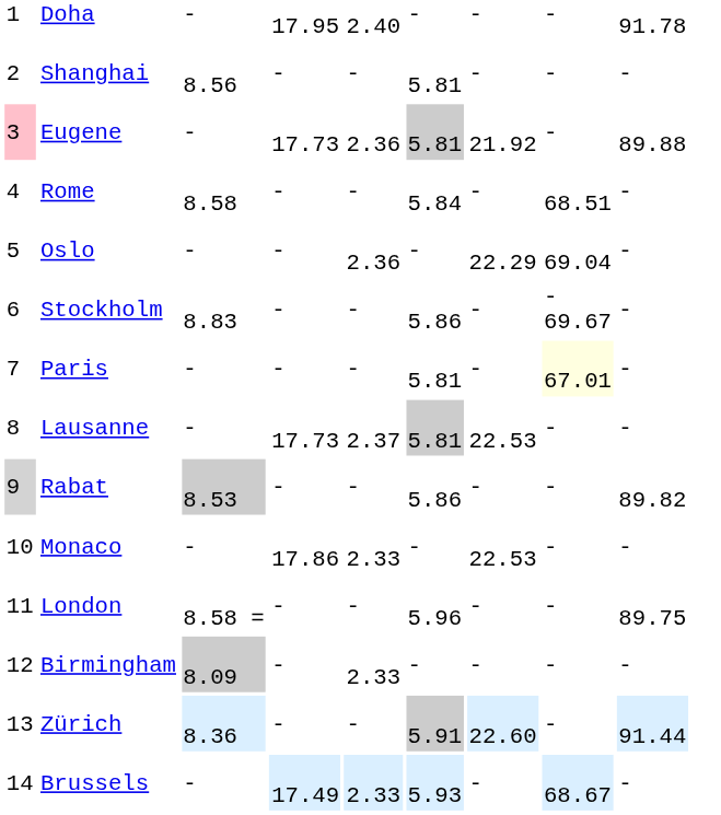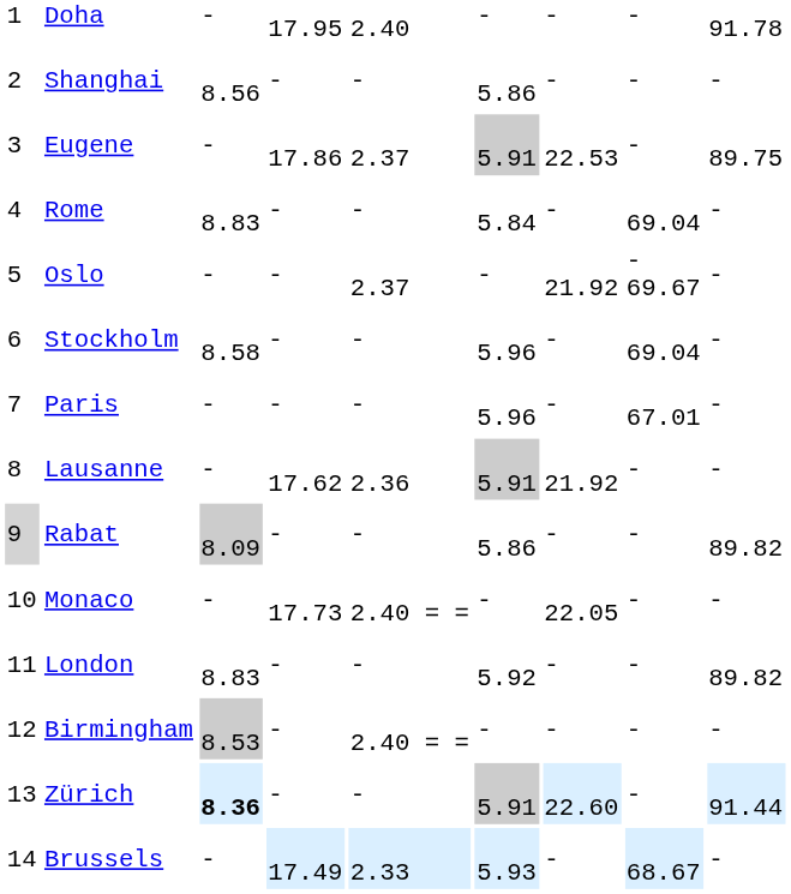Shanghai | column 6: 5.81 -> 5.86
Eugene | column 1: pink background -> no background
Eugene | column 4: 17.73 -> 17.86
Eugene | column 5: 2.36 -> 2.37
Eugene | column 6: 5.81 -> 5.91
Eugene | column 7: 21.92 -> 22.53
Eugene | column 9: 89.88 -> 89.75
Rome | column 3: 8.58 -> 8.83
Rome | column 8: 68.51 -> 69.04
Oslo | column 5: 2.36 -> 2.37
Oslo | column 7: 22.29 -> 21.92
Oslo | column 8: 69.04 -> - 69.67
Stockholm | column 3: 8.83 -> 8.58
Stockholm | column 6: 5.86 -> 5.96
Stockholm | column 8: - 69.67 -> 69.04
Paris | column 6: 5.81 -> 5.96
Paris | column 8: lightyellow background -> no background
Lausanne | column 4: 17.73 -> 17.62
Lausanne | column 5: 2.37 -> 2.36
Lausanne | column 6: 5.81 -> 5.91
Lausanne | column 7: 22.53 -> 21.92
Rabat | column 3: 8.53 -> 8.09
Monaco | column 4: 17.86 -> 17.73
Monaco | column 5: 2.33 -> 2.40 = =
Monaco | column 7: 22.53 -> 22.05
London | column 3: 8.58 = -> 8.83
London | column 6: 5.96 -> 5.92
London | column 9: 89.75 -> 89.82
Birmingham | column 3: 8.09 -> 8.53
Birmingham | column 5: 2.33 -> 2.40 = =
Zürich | column 3: normal -> bold
